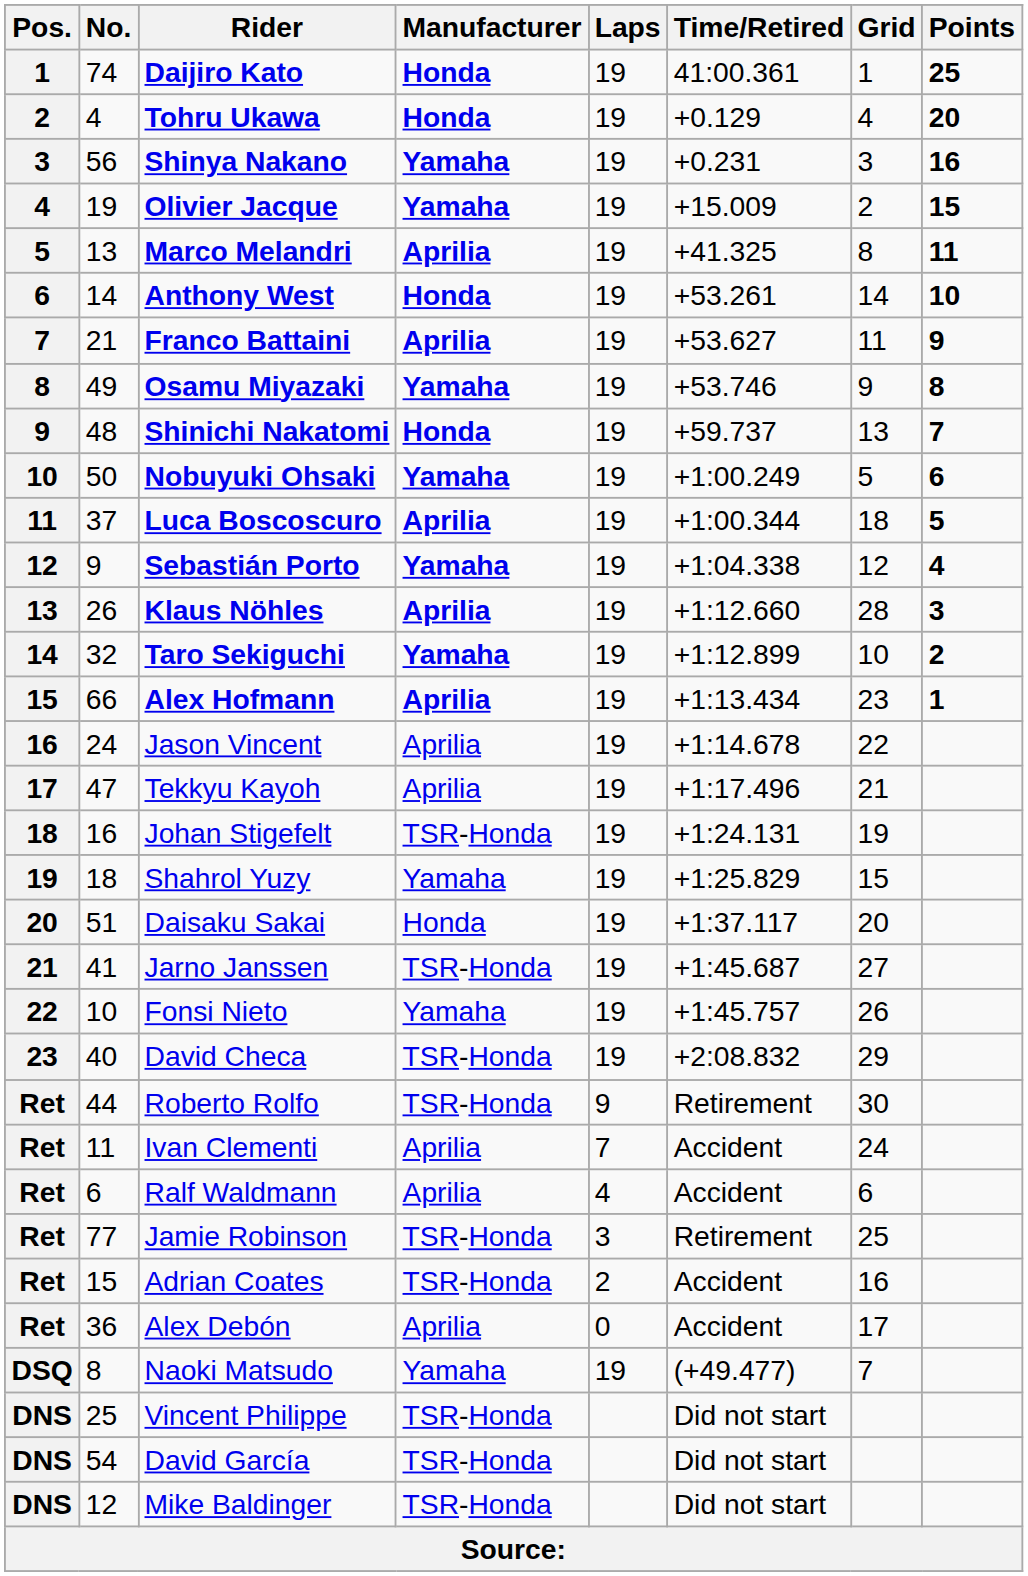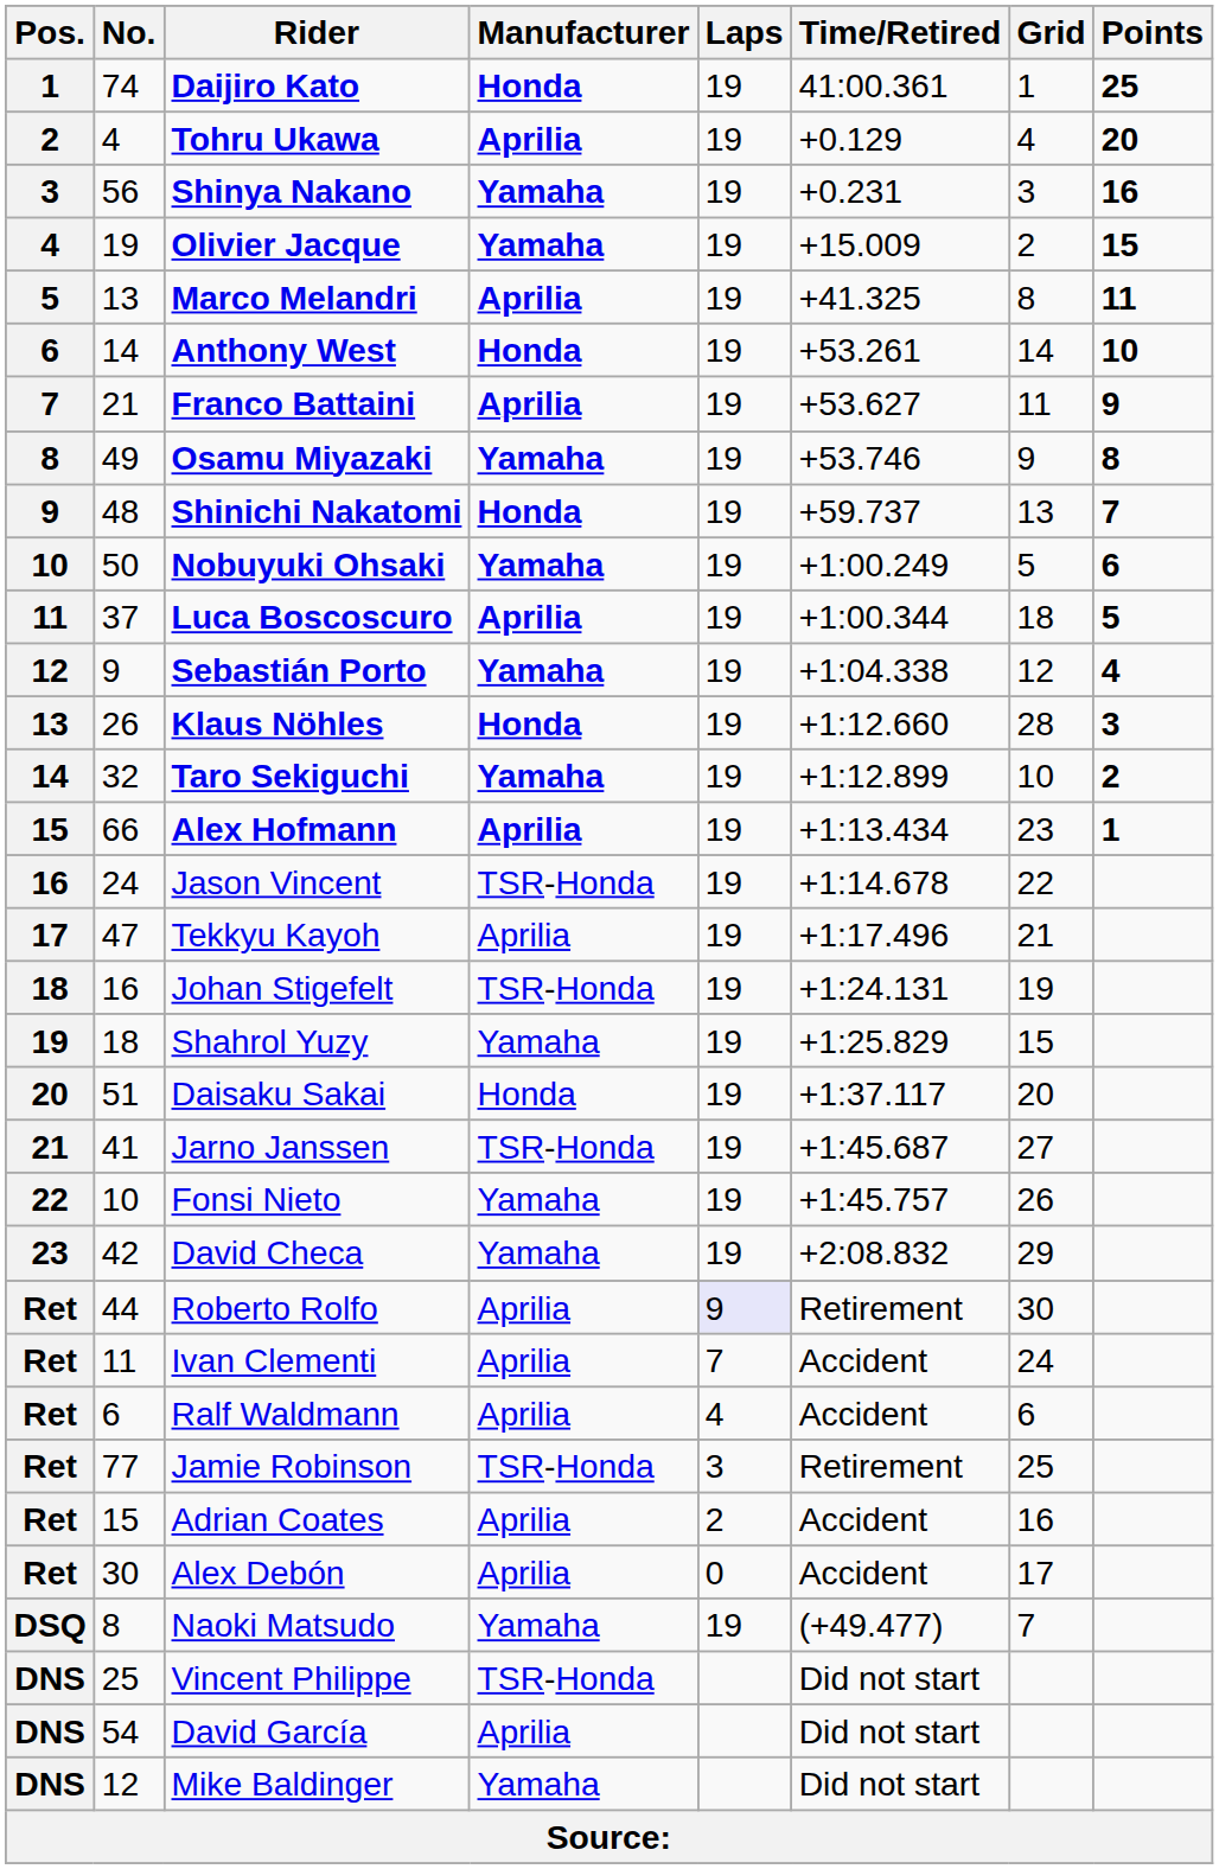Tohru Ukawa | Manufacturer: Honda -> Aprilia
Klaus Nöhles | Manufacturer: Aprilia -> Honda
Jason Vincent | Manufacturer: Aprilia -> TSR-Honda
David Checa | No.: 40 -> 42
David Checa | Manufacturer: TSR-Honda -> Yamaha
Roberto Rolfo | Manufacturer: TSR-Honda -> Aprilia
Roberto Rolfo | Laps: no background -> lavender background
Adrian Coates | Manufacturer: TSR-Honda -> Aprilia
Alex Debón | No.: 36 -> 30
David García | Manufacturer: TSR-Honda -> Aprilia
Mike Baldinger | Manufacturer: TSR-Honda -> Yamaha
